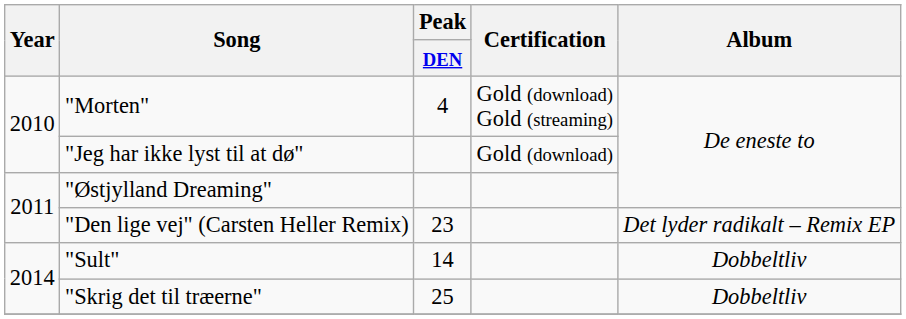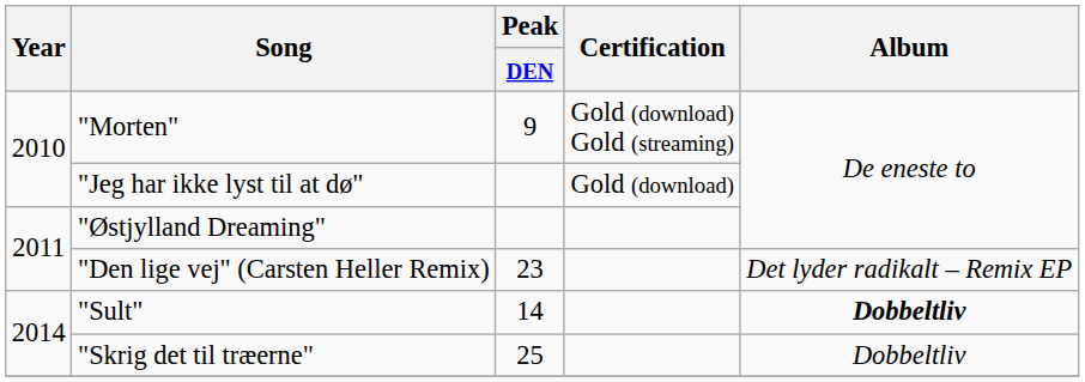"Morten" | Peak / DEN: 4 -> 9
"Sult" | Album: normal -> bold
